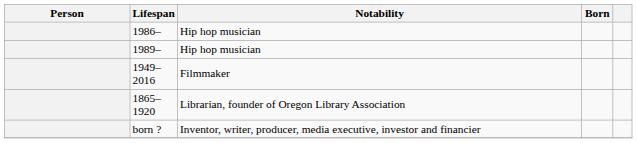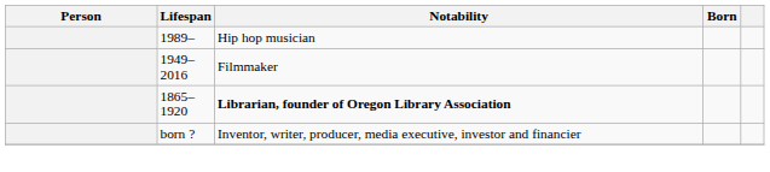- row: 1986– | Hip hop musician
1865–1920 | Notability: normal -> bold
